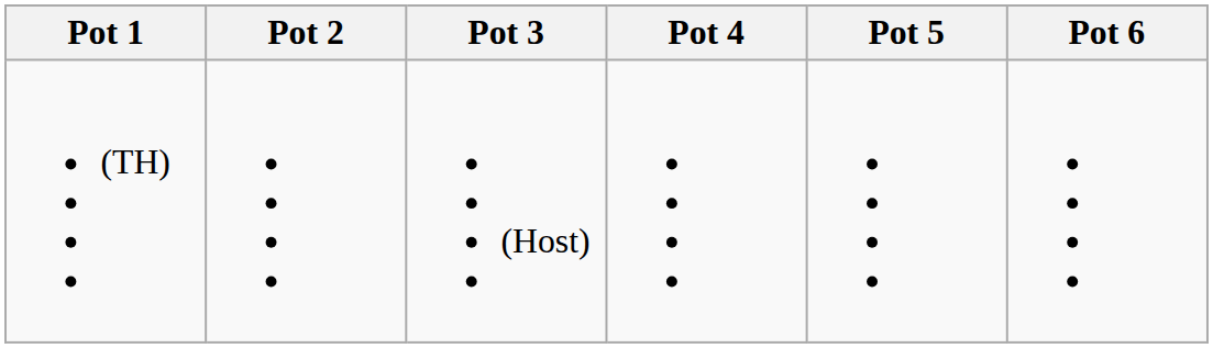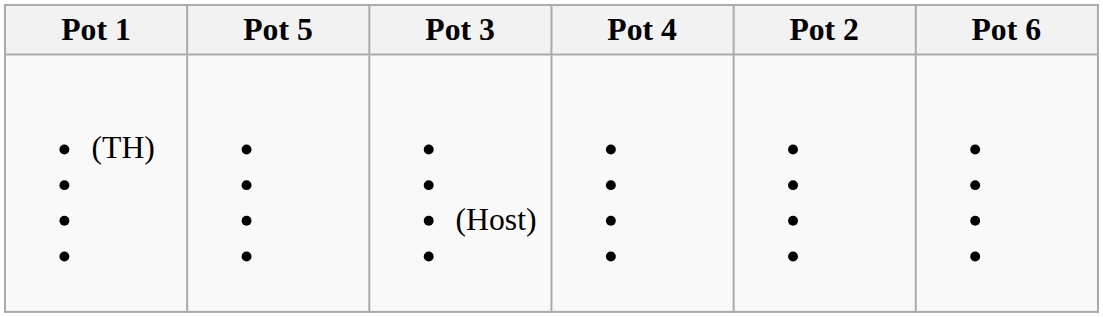columns swapped: Pot 2 <-> Pot 5
